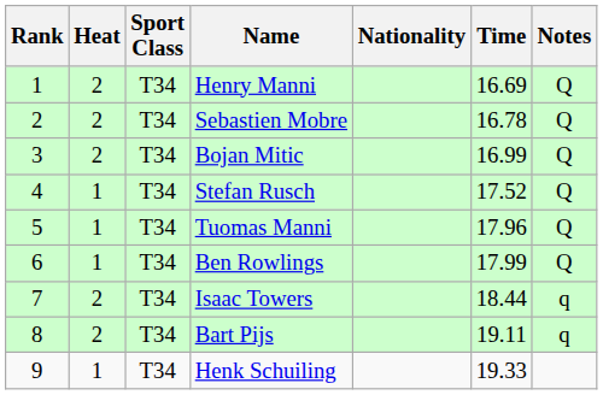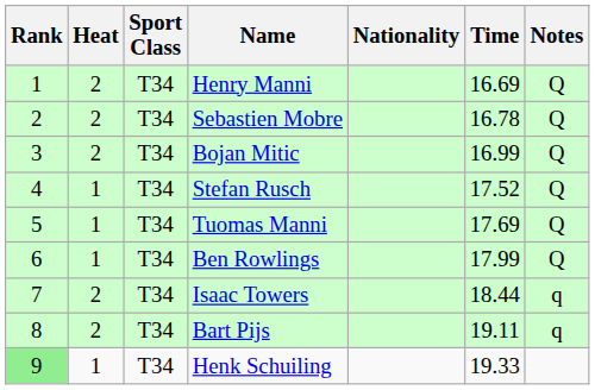Tuomas Manni | Time: 17.96 -> 17.69
Henk Schuiling | Rank: no background -> lightgreen background
